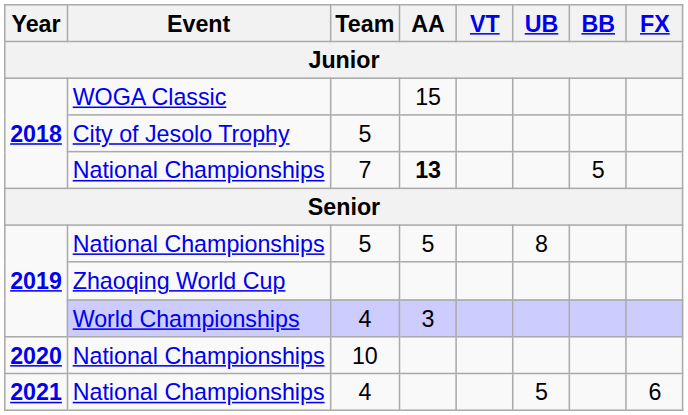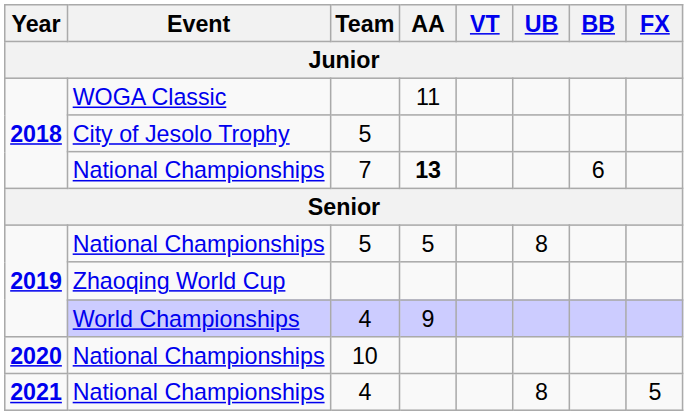WOGA Classic | AA: 15 -> 11
National Championships / 7 | BB: 5 -> 6
World Championships | AA: 3 -> 9
National Championships / 4 | UB: 5 -> 8
National Championships / 4 | FX: 6 -> 5
